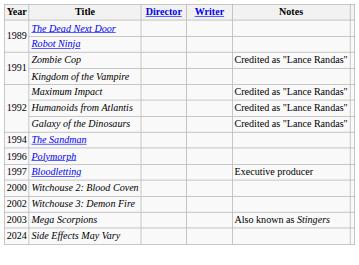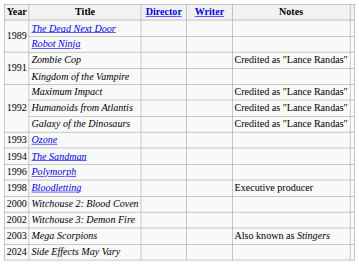+ row: 1993 | Ozone
Bloodletting | Year: 1997 -> 1998
